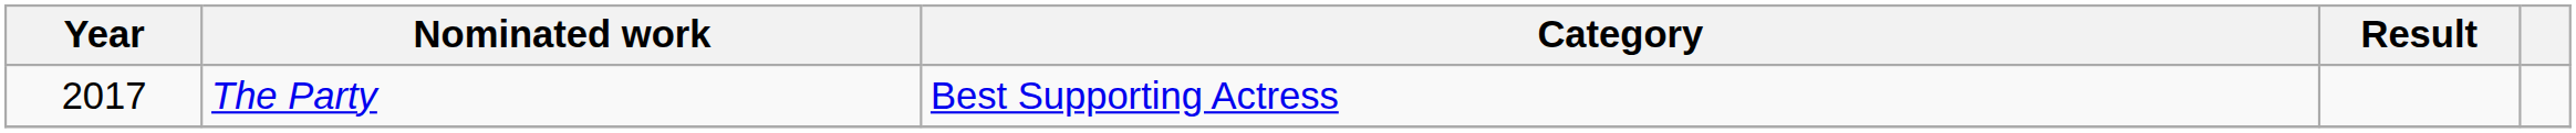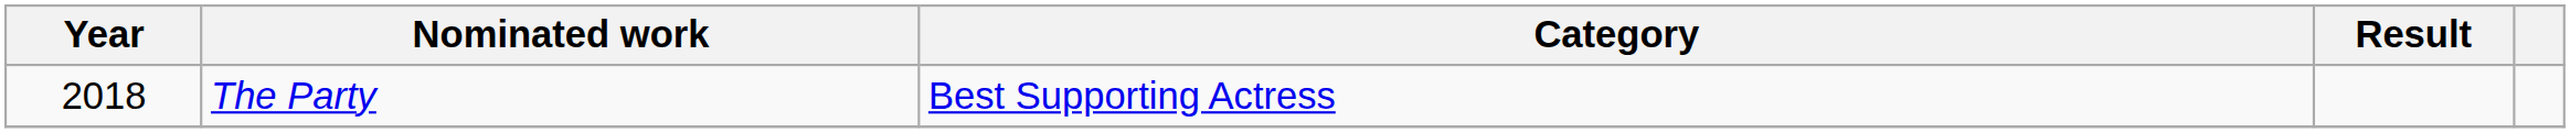The Party | Year: 2017 -> 2018
